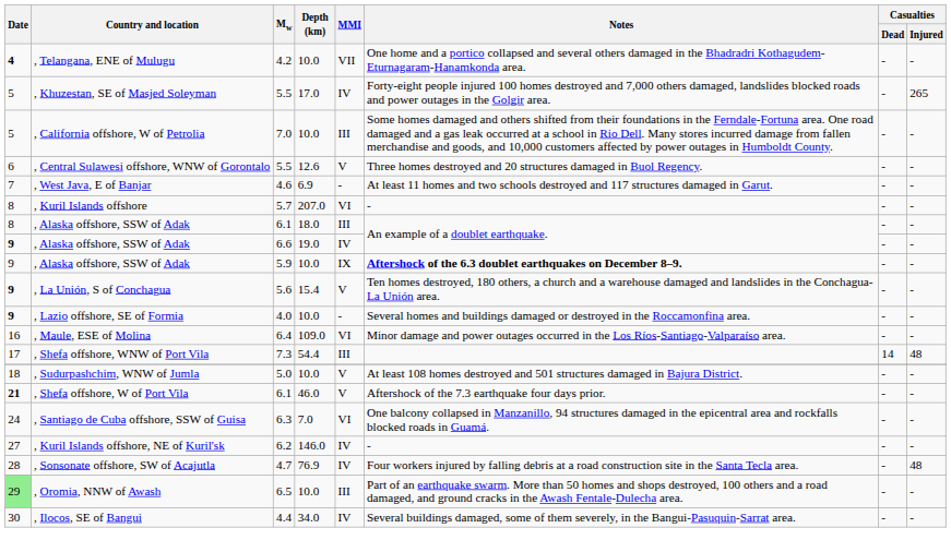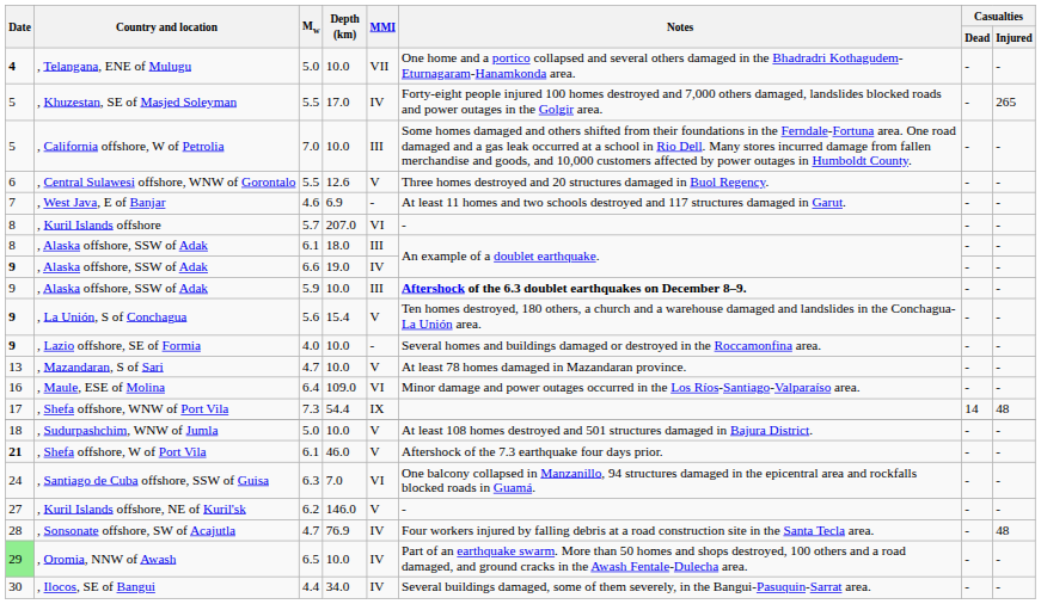, Telangana, ENE of Mulugu | Mw: 4.2 -> 5.0
, Alaska offshore, SSW of Adak / 10.0 | MMI: IX -> III
+ row: 13 | , Mazandaran, S of Sari | 4.7 | 10.0 | V | At least 78 homes damaged in Mazandaran province. | - | -
, Shefa offshore, WNW of Port Vila | MMI: III -> IX
, Kuril Islands offshore, NE of Kuril'sk | MMI: IV -> V
, Oromia, NNW of Awash | MMI: III -> IV
